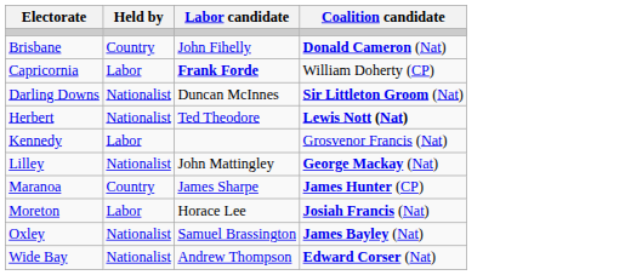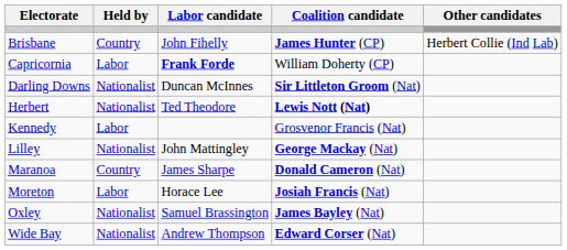+ column: Other candidates | Herbert Collie (Ind Lab)
Brisbane | Coalition candidate: Donald Cameron (Nat) -> James Hunter (CP)
Maranoa | Coalition candidate: James Hunter (CP) -> Donald Cameron (Nat)
